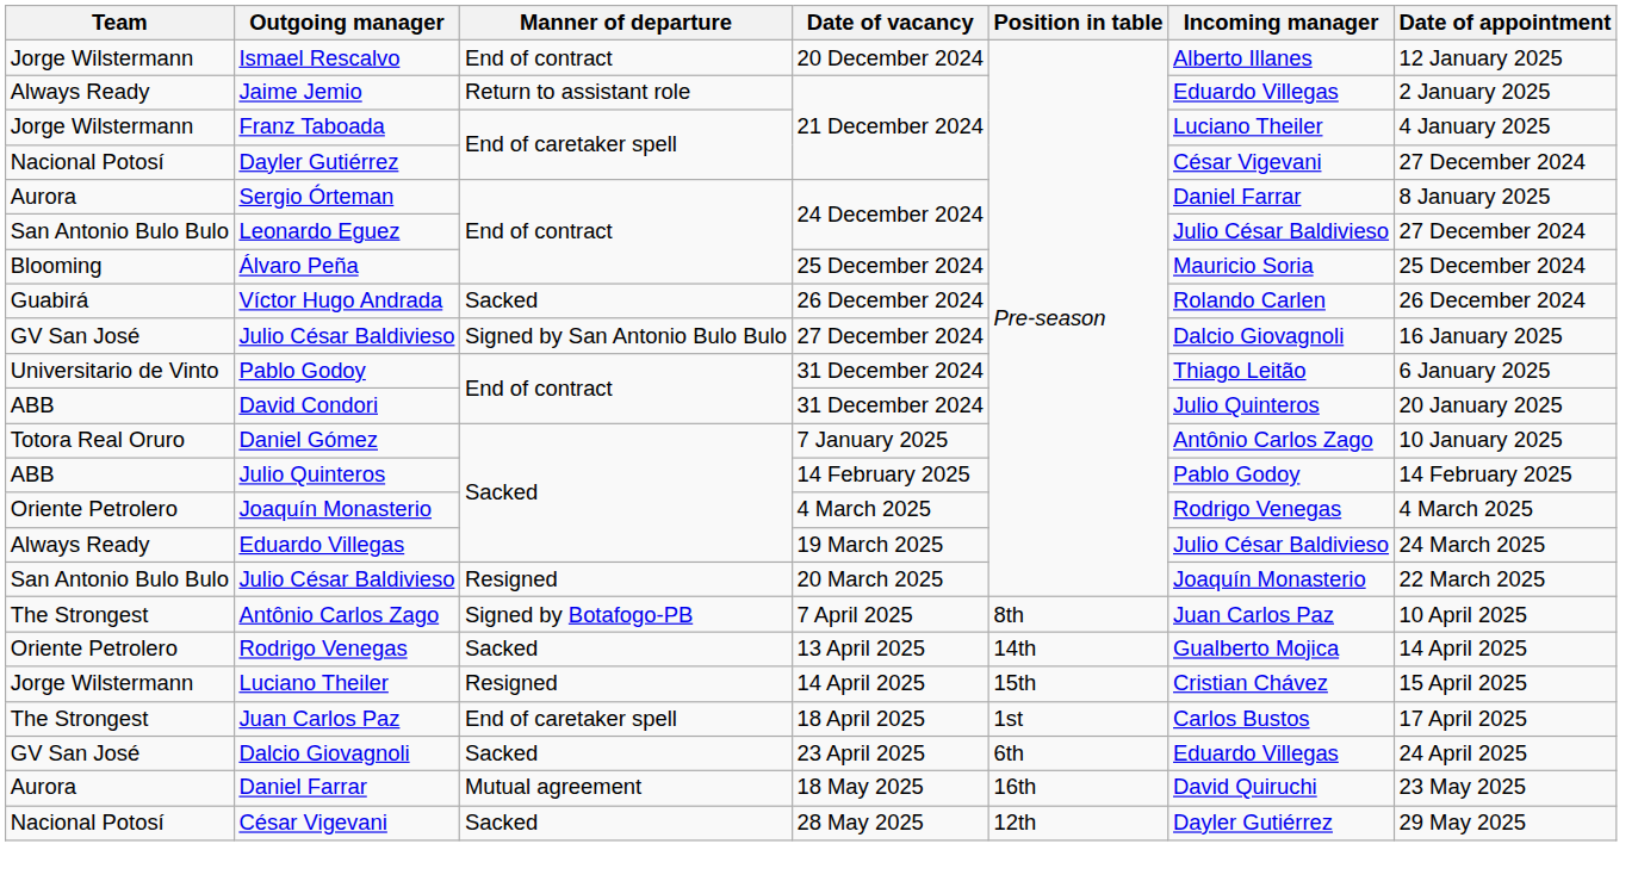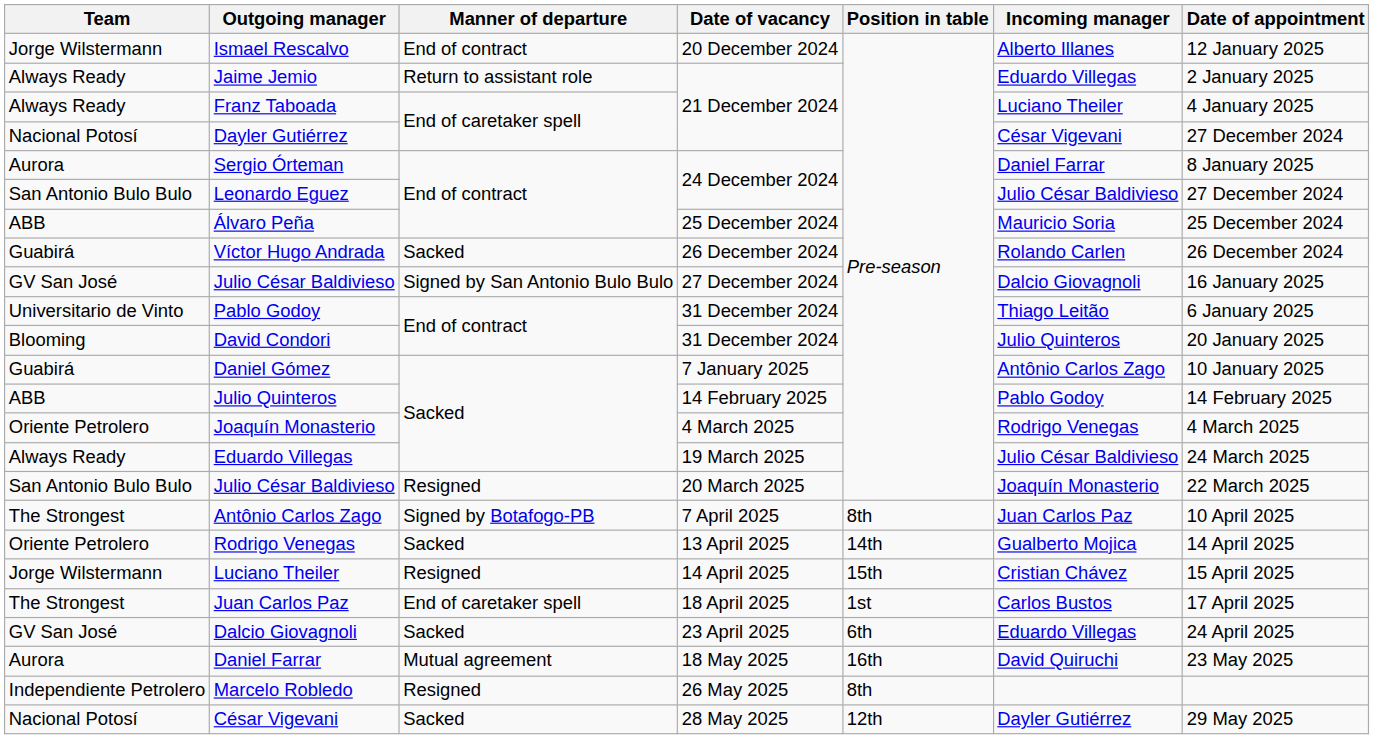Franz Taboada | Team: Jorge Wilstermann -> Always Ready
Álvaro Peña | Team: Blooming -> ABB
David Condori | Team: ABB -> Blooming
Daniel Gómez | Team: Totora Real Oruro -> Guabirá
+ row: Independiente Petrolero | Marcelo Robledo | Resigned | 26 May 2025 | 8th
